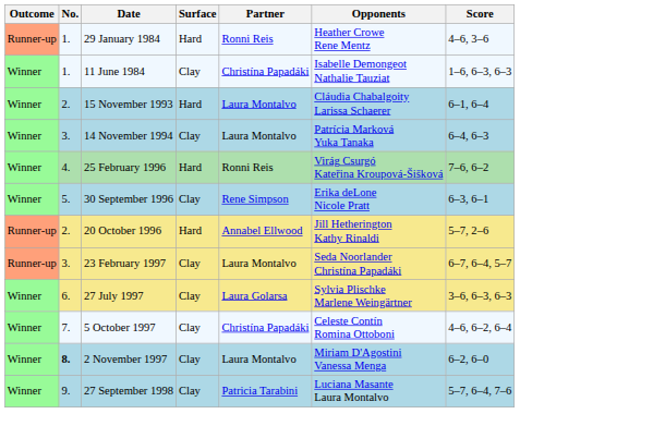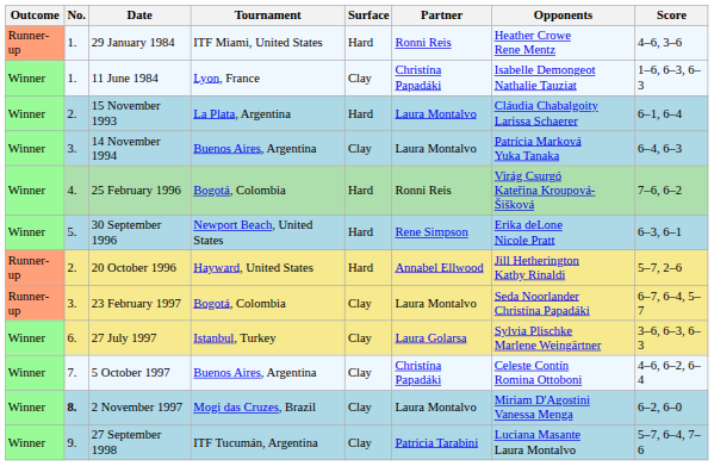+ column: Tournament | ITF Miami, United States | Lyon, France | La Plata, Argentina | Buenos Aires, Argentina | Bogotá, Colombia | Newport Beach, United States | Hayward, United States | Bogotá, Colombia | Istanbul, Turkey | Buenos Aires, Argentina | Mogi das Cruzes, Brazil | ITF Tucumán, Argentina
30 September 1996 | Surface: Clay -> Hard
